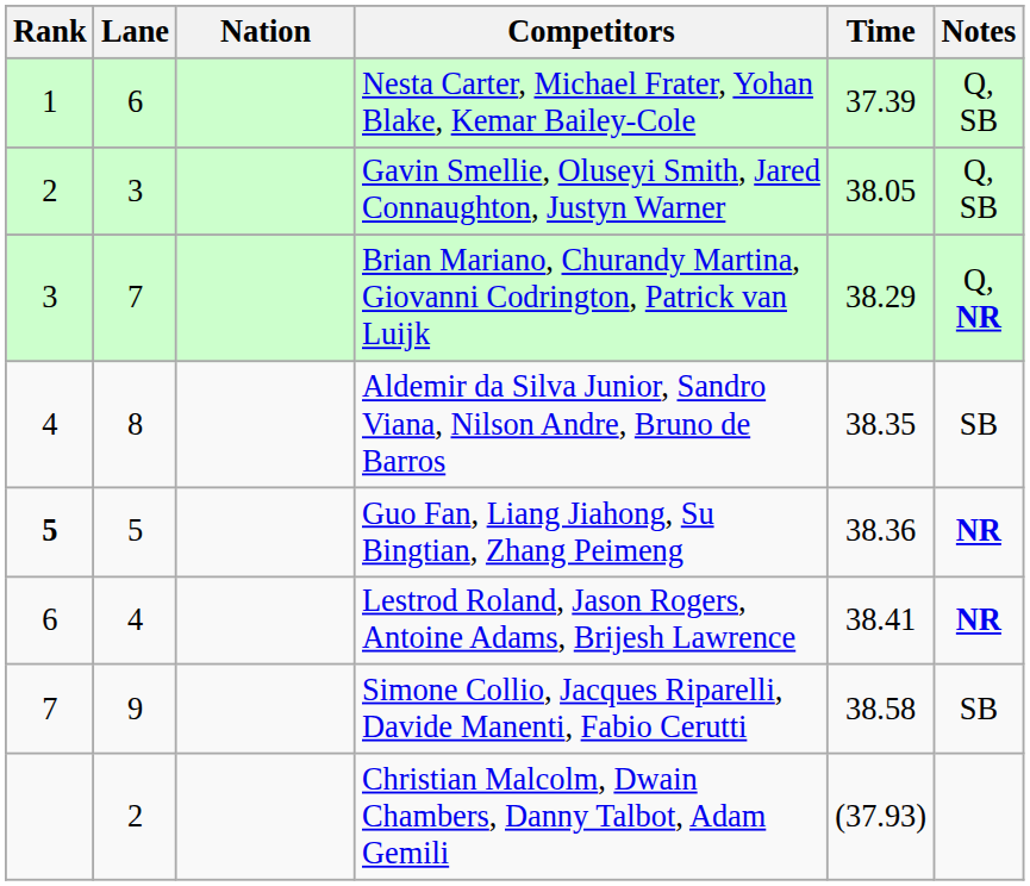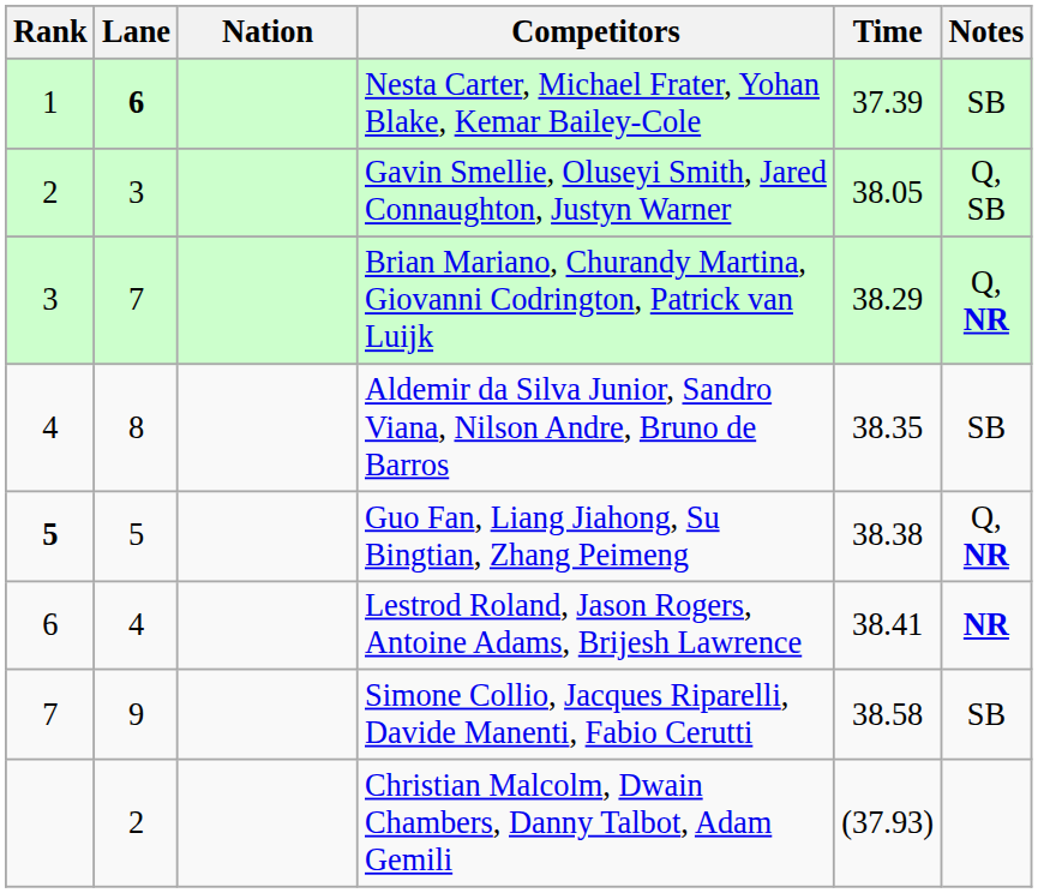Nesta Carter, Michael Frater, Yohan Blake, Kemar Bailey-Cole | Lane: normal -> bold
Nesta Carter, Michael Frater, Yohan Blake, Kemar Bailey-Cole | Notes: Q, SB -> SB
Guo Fan, Liang Jiahong, Su Bingtian, Zhang Peimeng | Time: 38.36 -> 38.38
Guo Fan, Liang Jiahong, Su Bingtian, Zhang Peimeng | Notes: NR -> Q, NR
